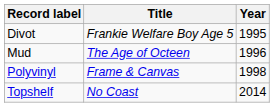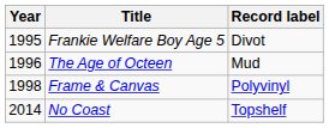columns swapped: Year <-> Record label
